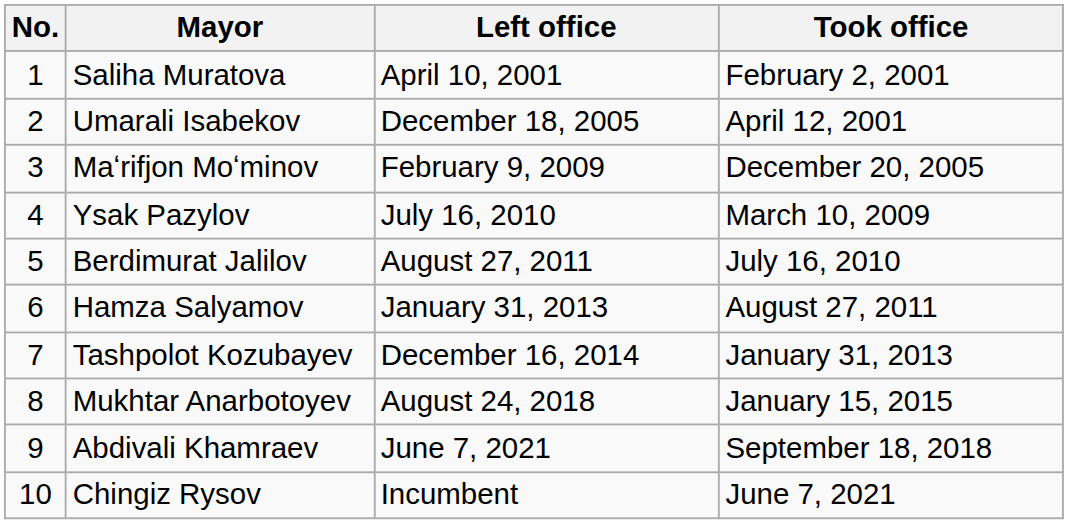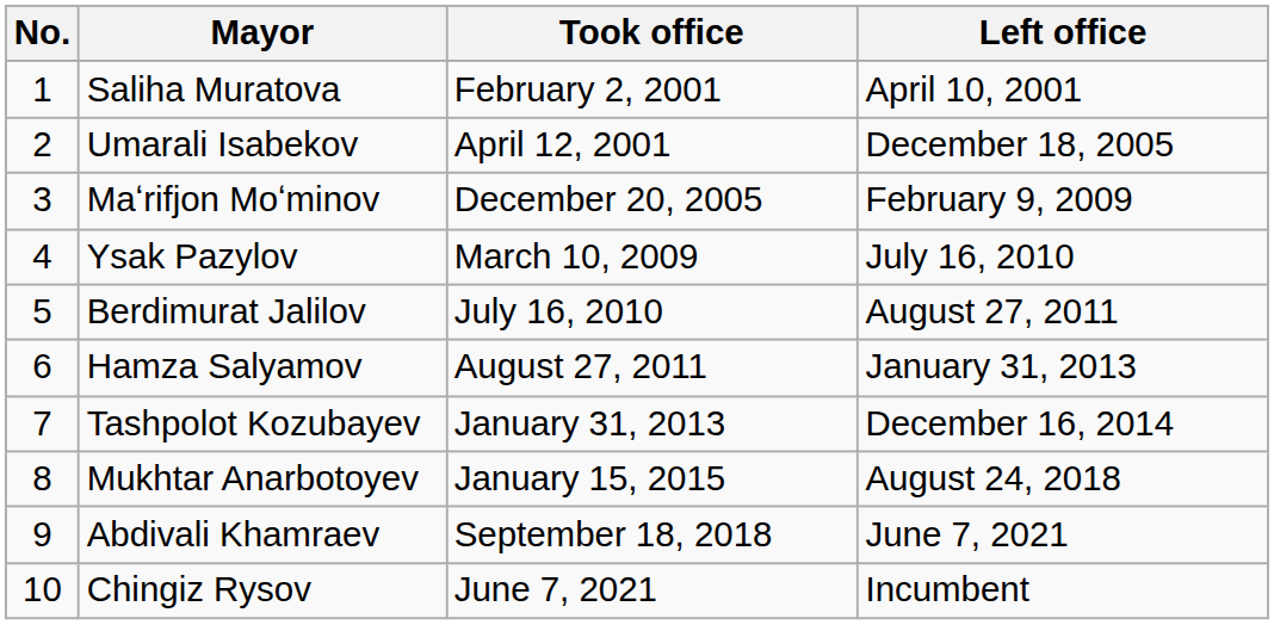columns swapped: Took office <-> Left office
